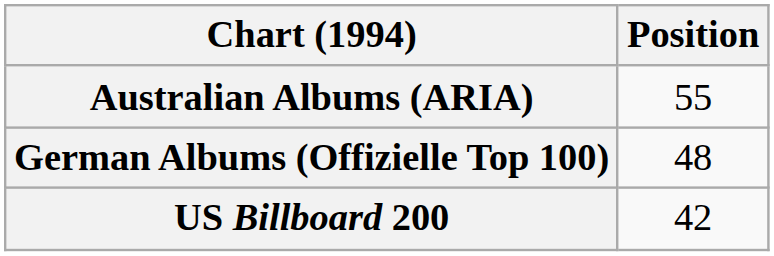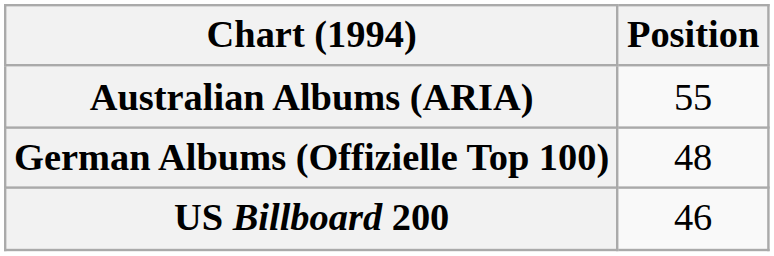US Billboard 200 | Position: 42 -> 46
